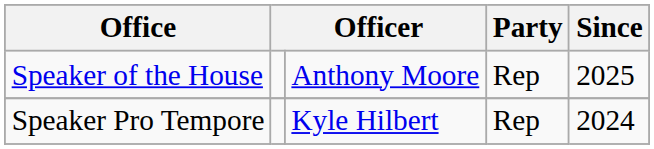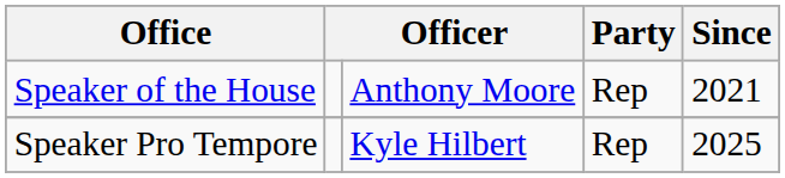Speaker of the House | Since: 2025 -> 2021
Speaker Pro Tempore | Since: 2024 -> 2025
